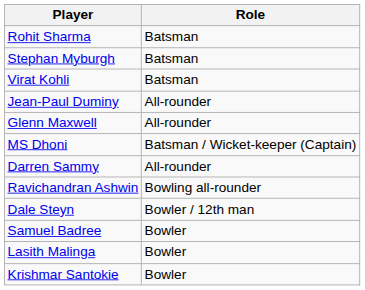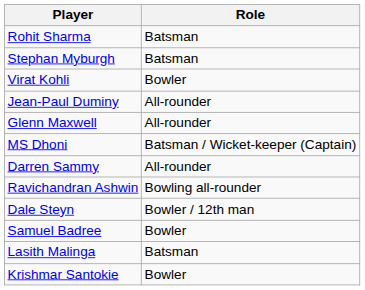Virat Kohli | Role: Batsman -> Bowler
Lasith Malinga | Role: Bowler -> Batsman
